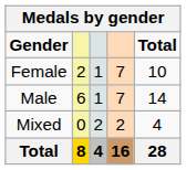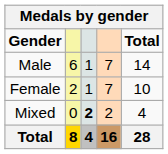rows swapped: Male <-> Female
Mixed | column 3: normal -> bold
